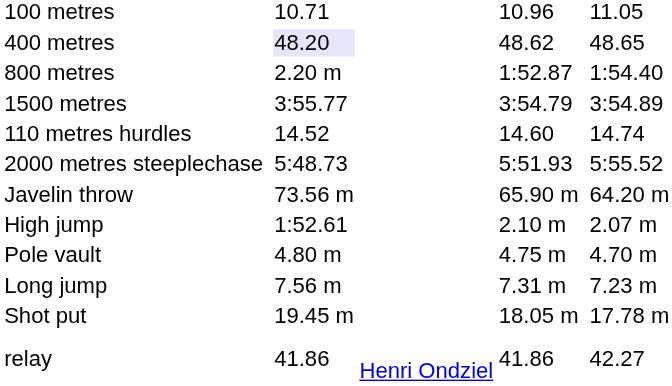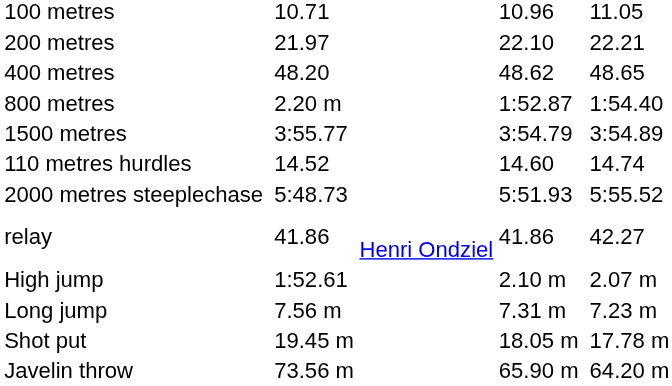+ row: 200 metres | 21.97 | 22.10 | 22.21
400 metres | column 3: lavender background -> no background
rows swapped: relay <-> Javelin throw
- row: Pole vault | 4.80 m | 4.75 m | 4.70 m
